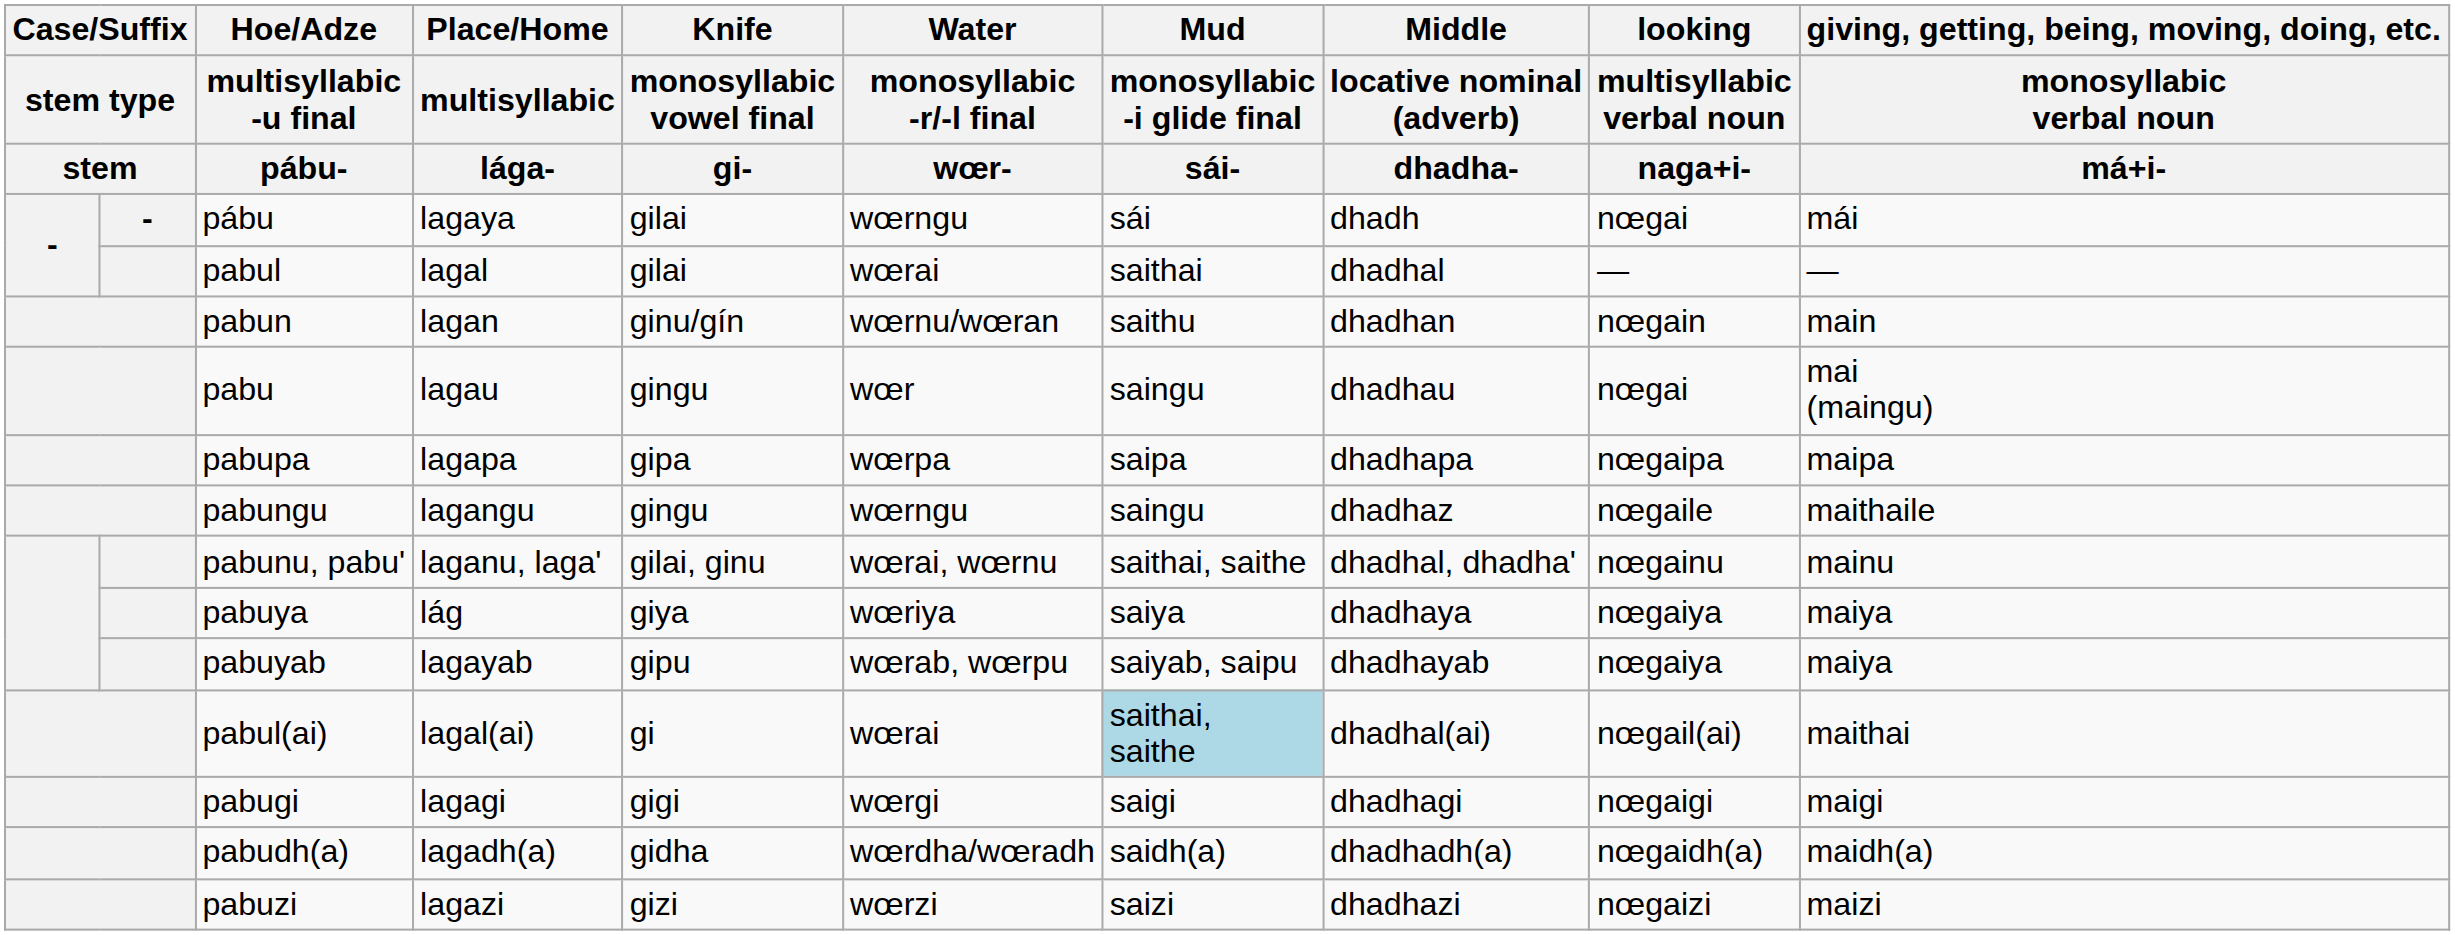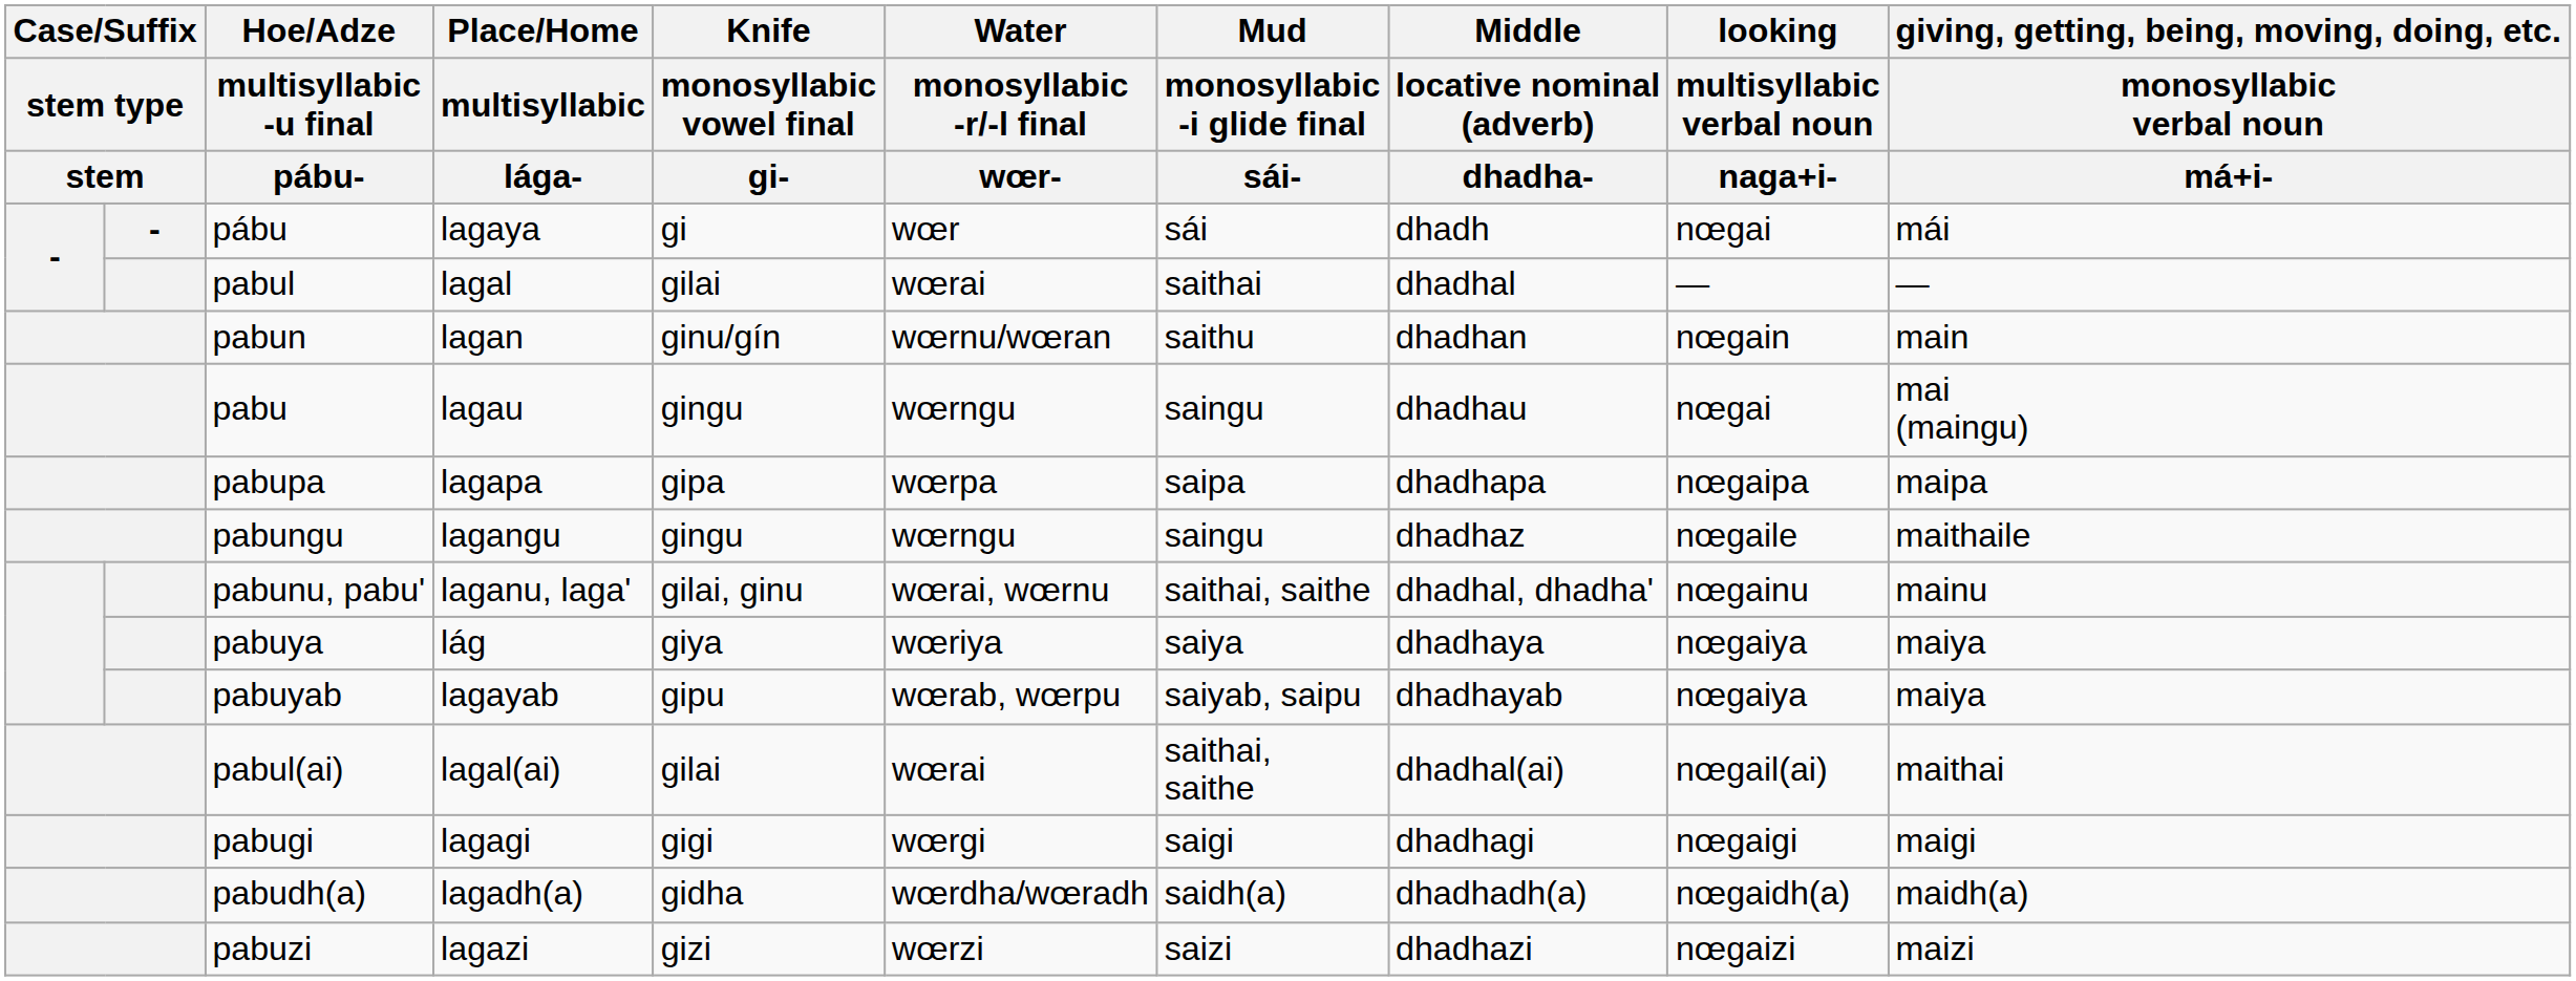pábu | Knife / monosyllabic vowel final / gi-: gilai -> gi
pábu | Water / monosyllabic -r/-l final / wœr-: wœrngu -> wœr
pabu | Water / monosyllabic -r/-l final / wœr-: wœr -> wœrngu
pabul(ai) | Knife / monosyllabic vowel final / gi-: gi -> gilai
pabul(ai) | Mud / monosyllabic -i glide final / sái-: lightblue background -> no background
